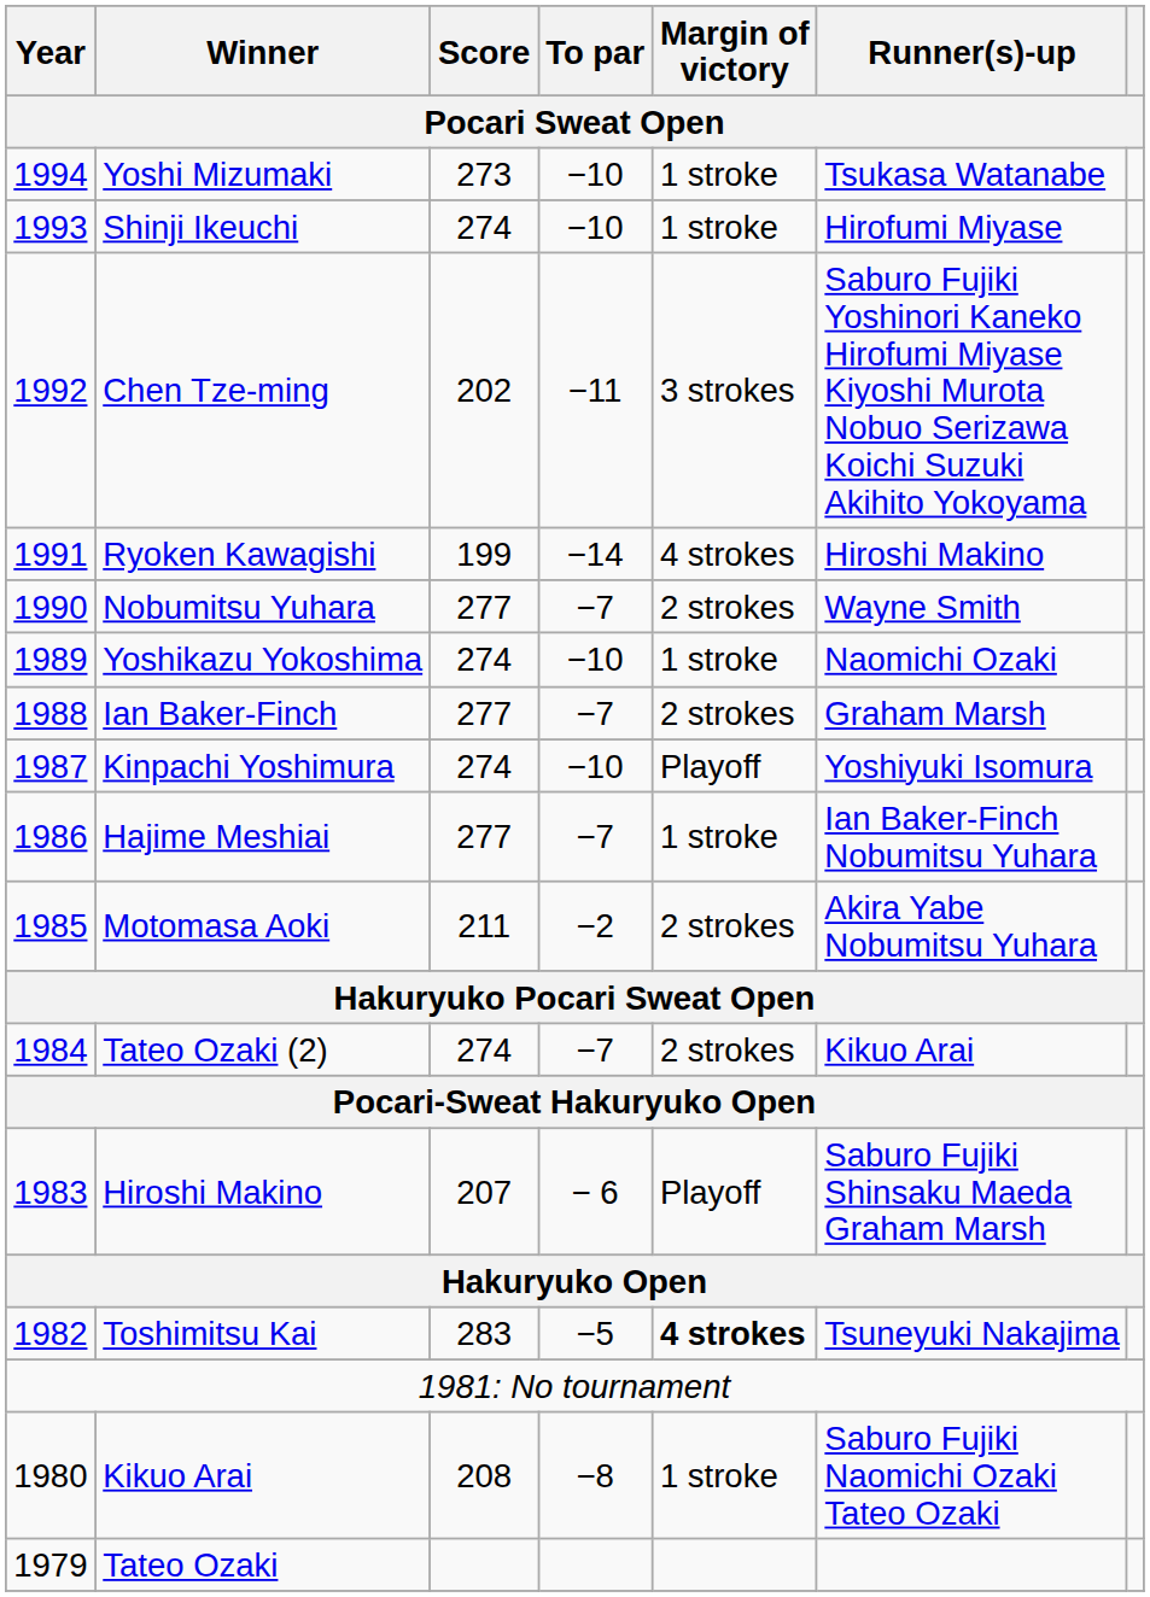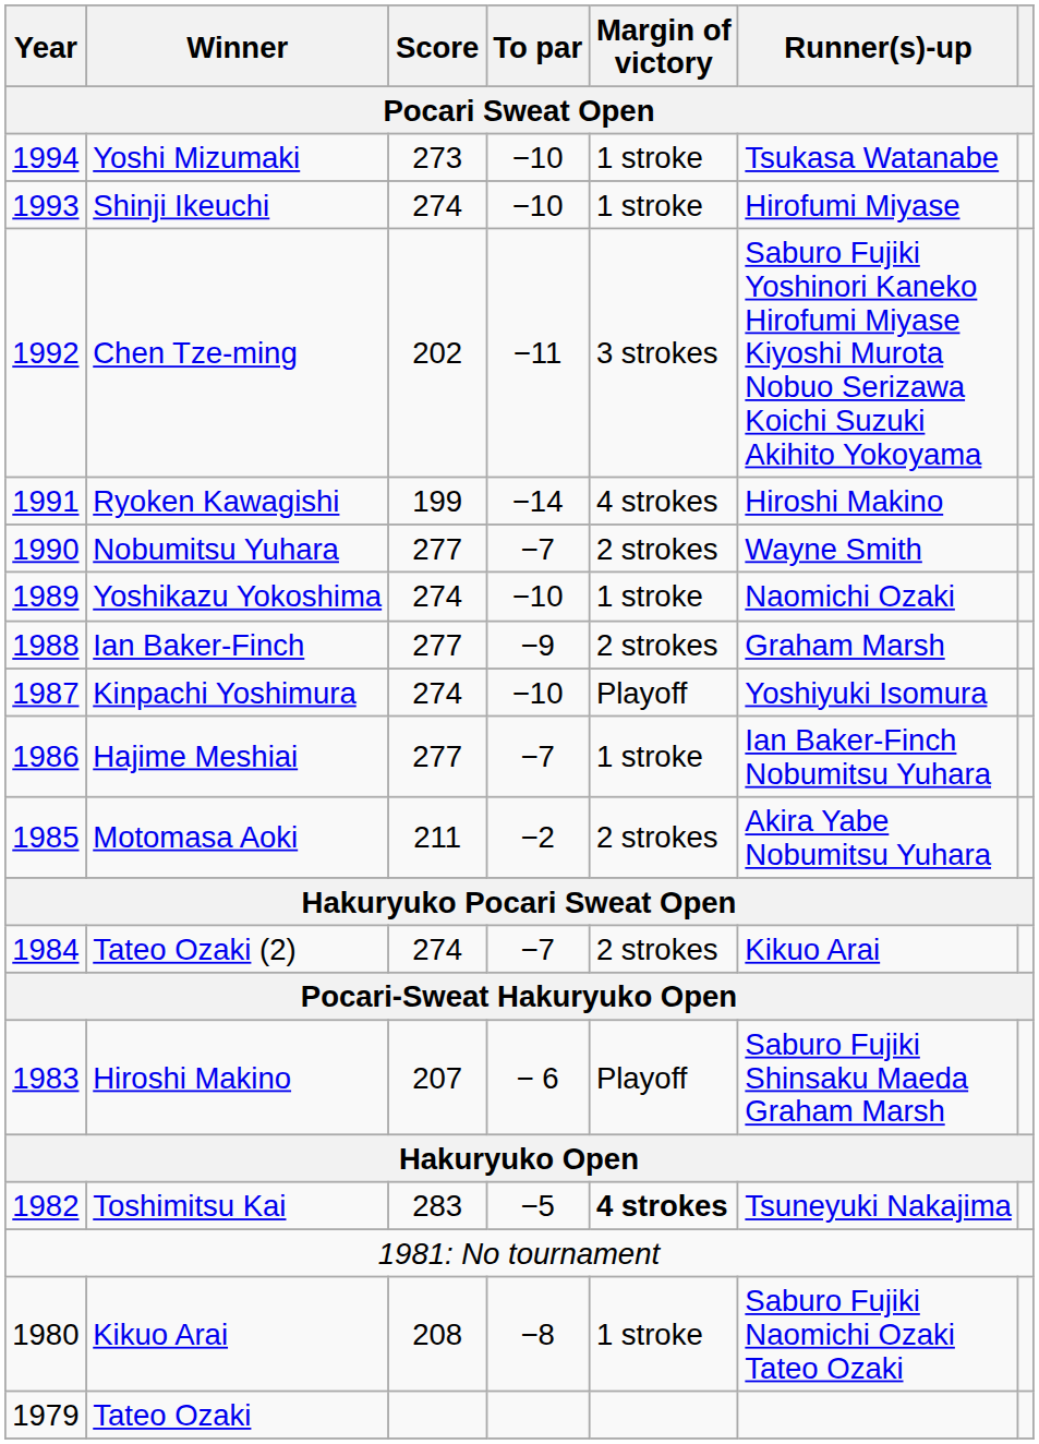Ian Baker-Finch | To par: −7 -> −9
